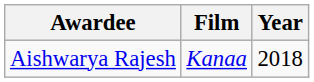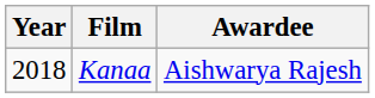columns swapped: Year <-> Awardee
